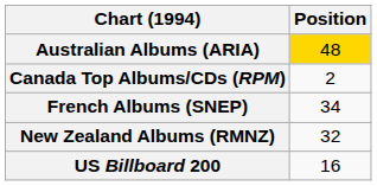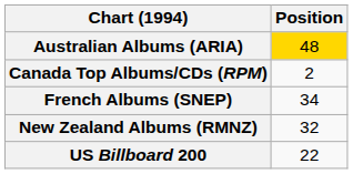US Billboard 200 | Position: 16 -> 22
